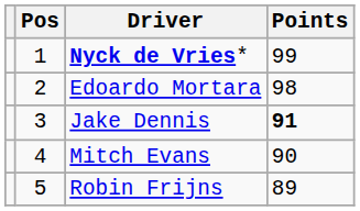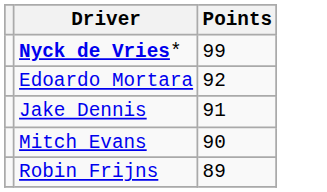- column: Pos | 1 | 2 | 3 | 4 | 5
Edoardo Mortara | Points: 98 -> 92
Jake Dennis | Points: bold -> normal
